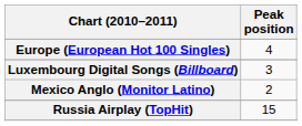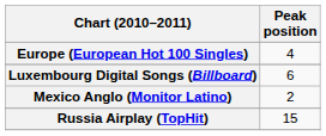Luxembourg Digital Songs (Billboard) | Peak position: 3 -> 6
